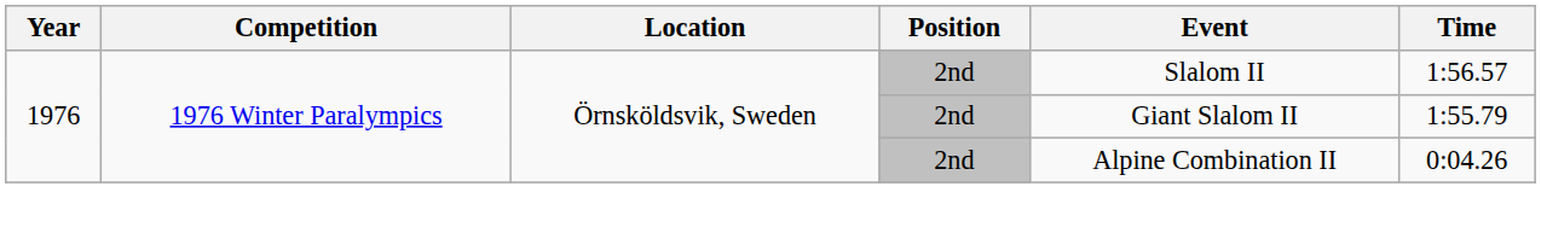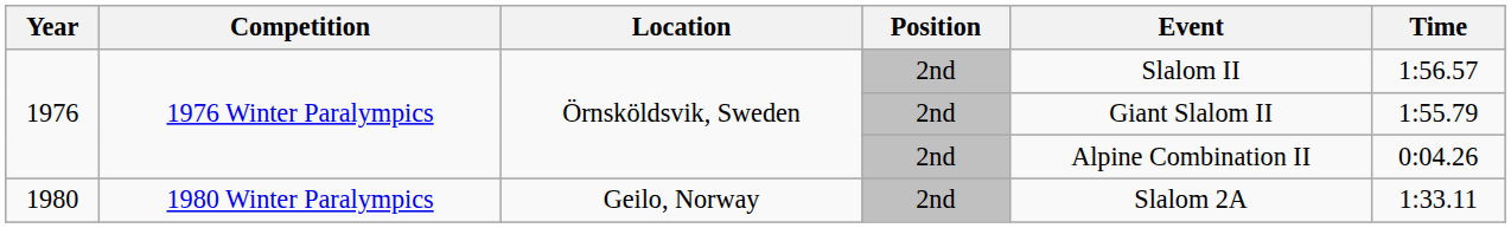+ row: 1980 | 1980 Winter Paralympics | Geilo, Norway | 2nd | Slalom 2A | 1:33.11
